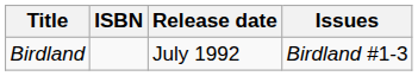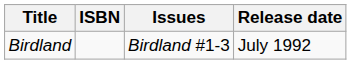columns swapped: Release date <-> Issues
